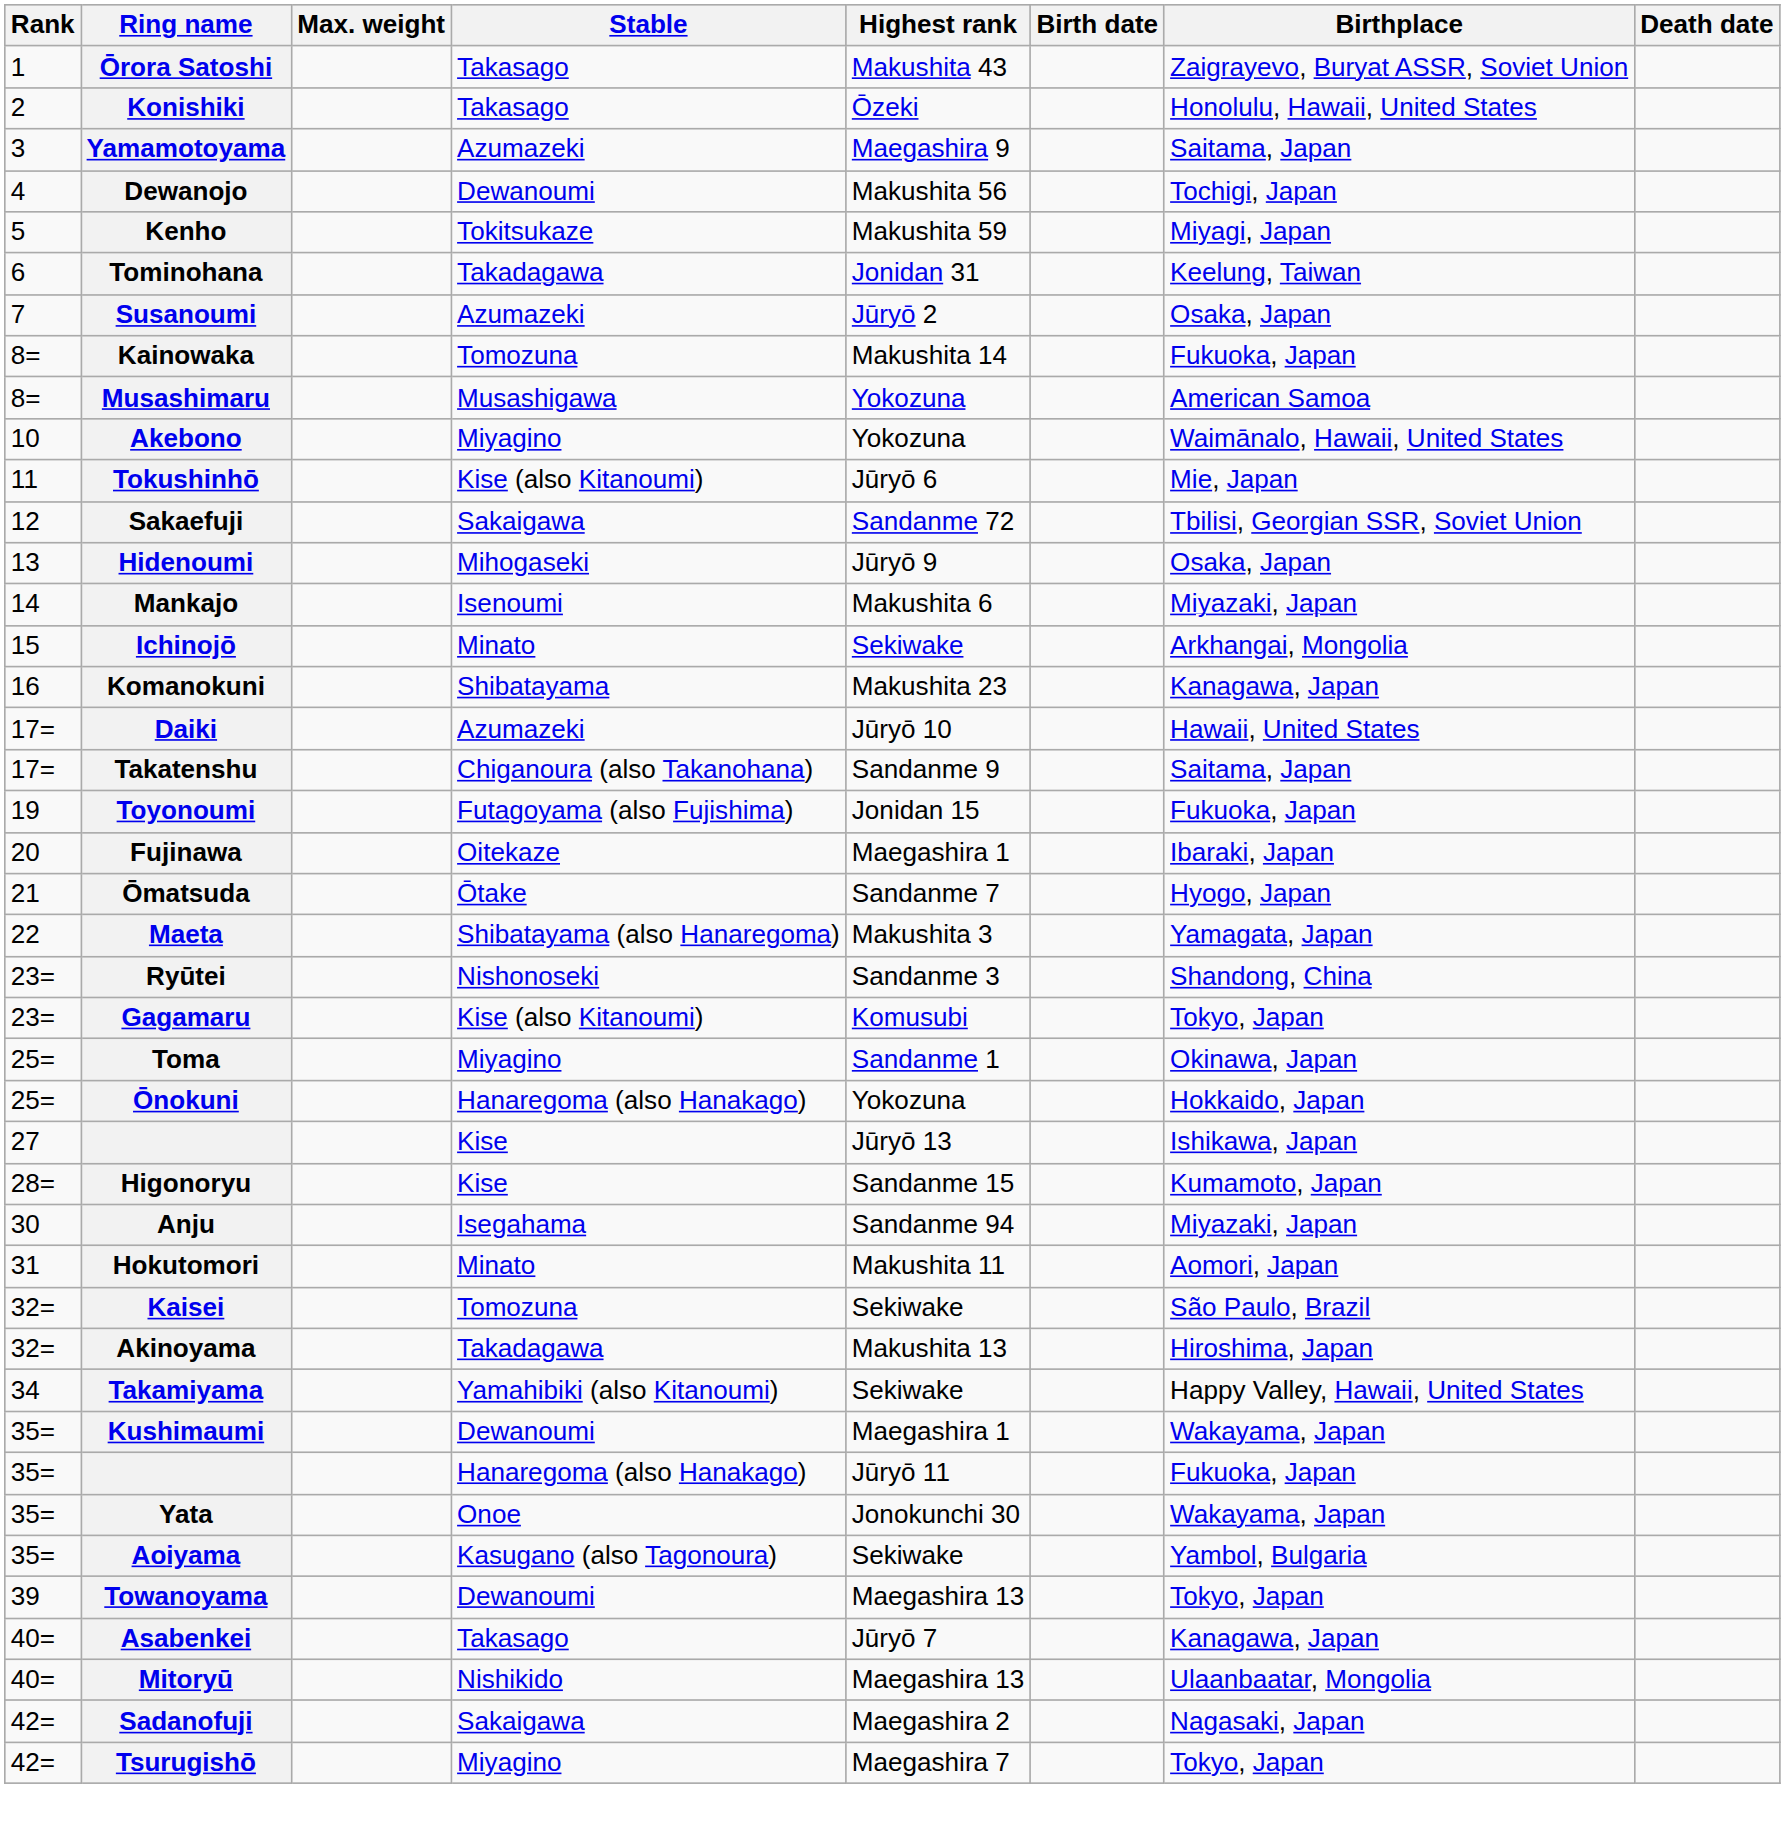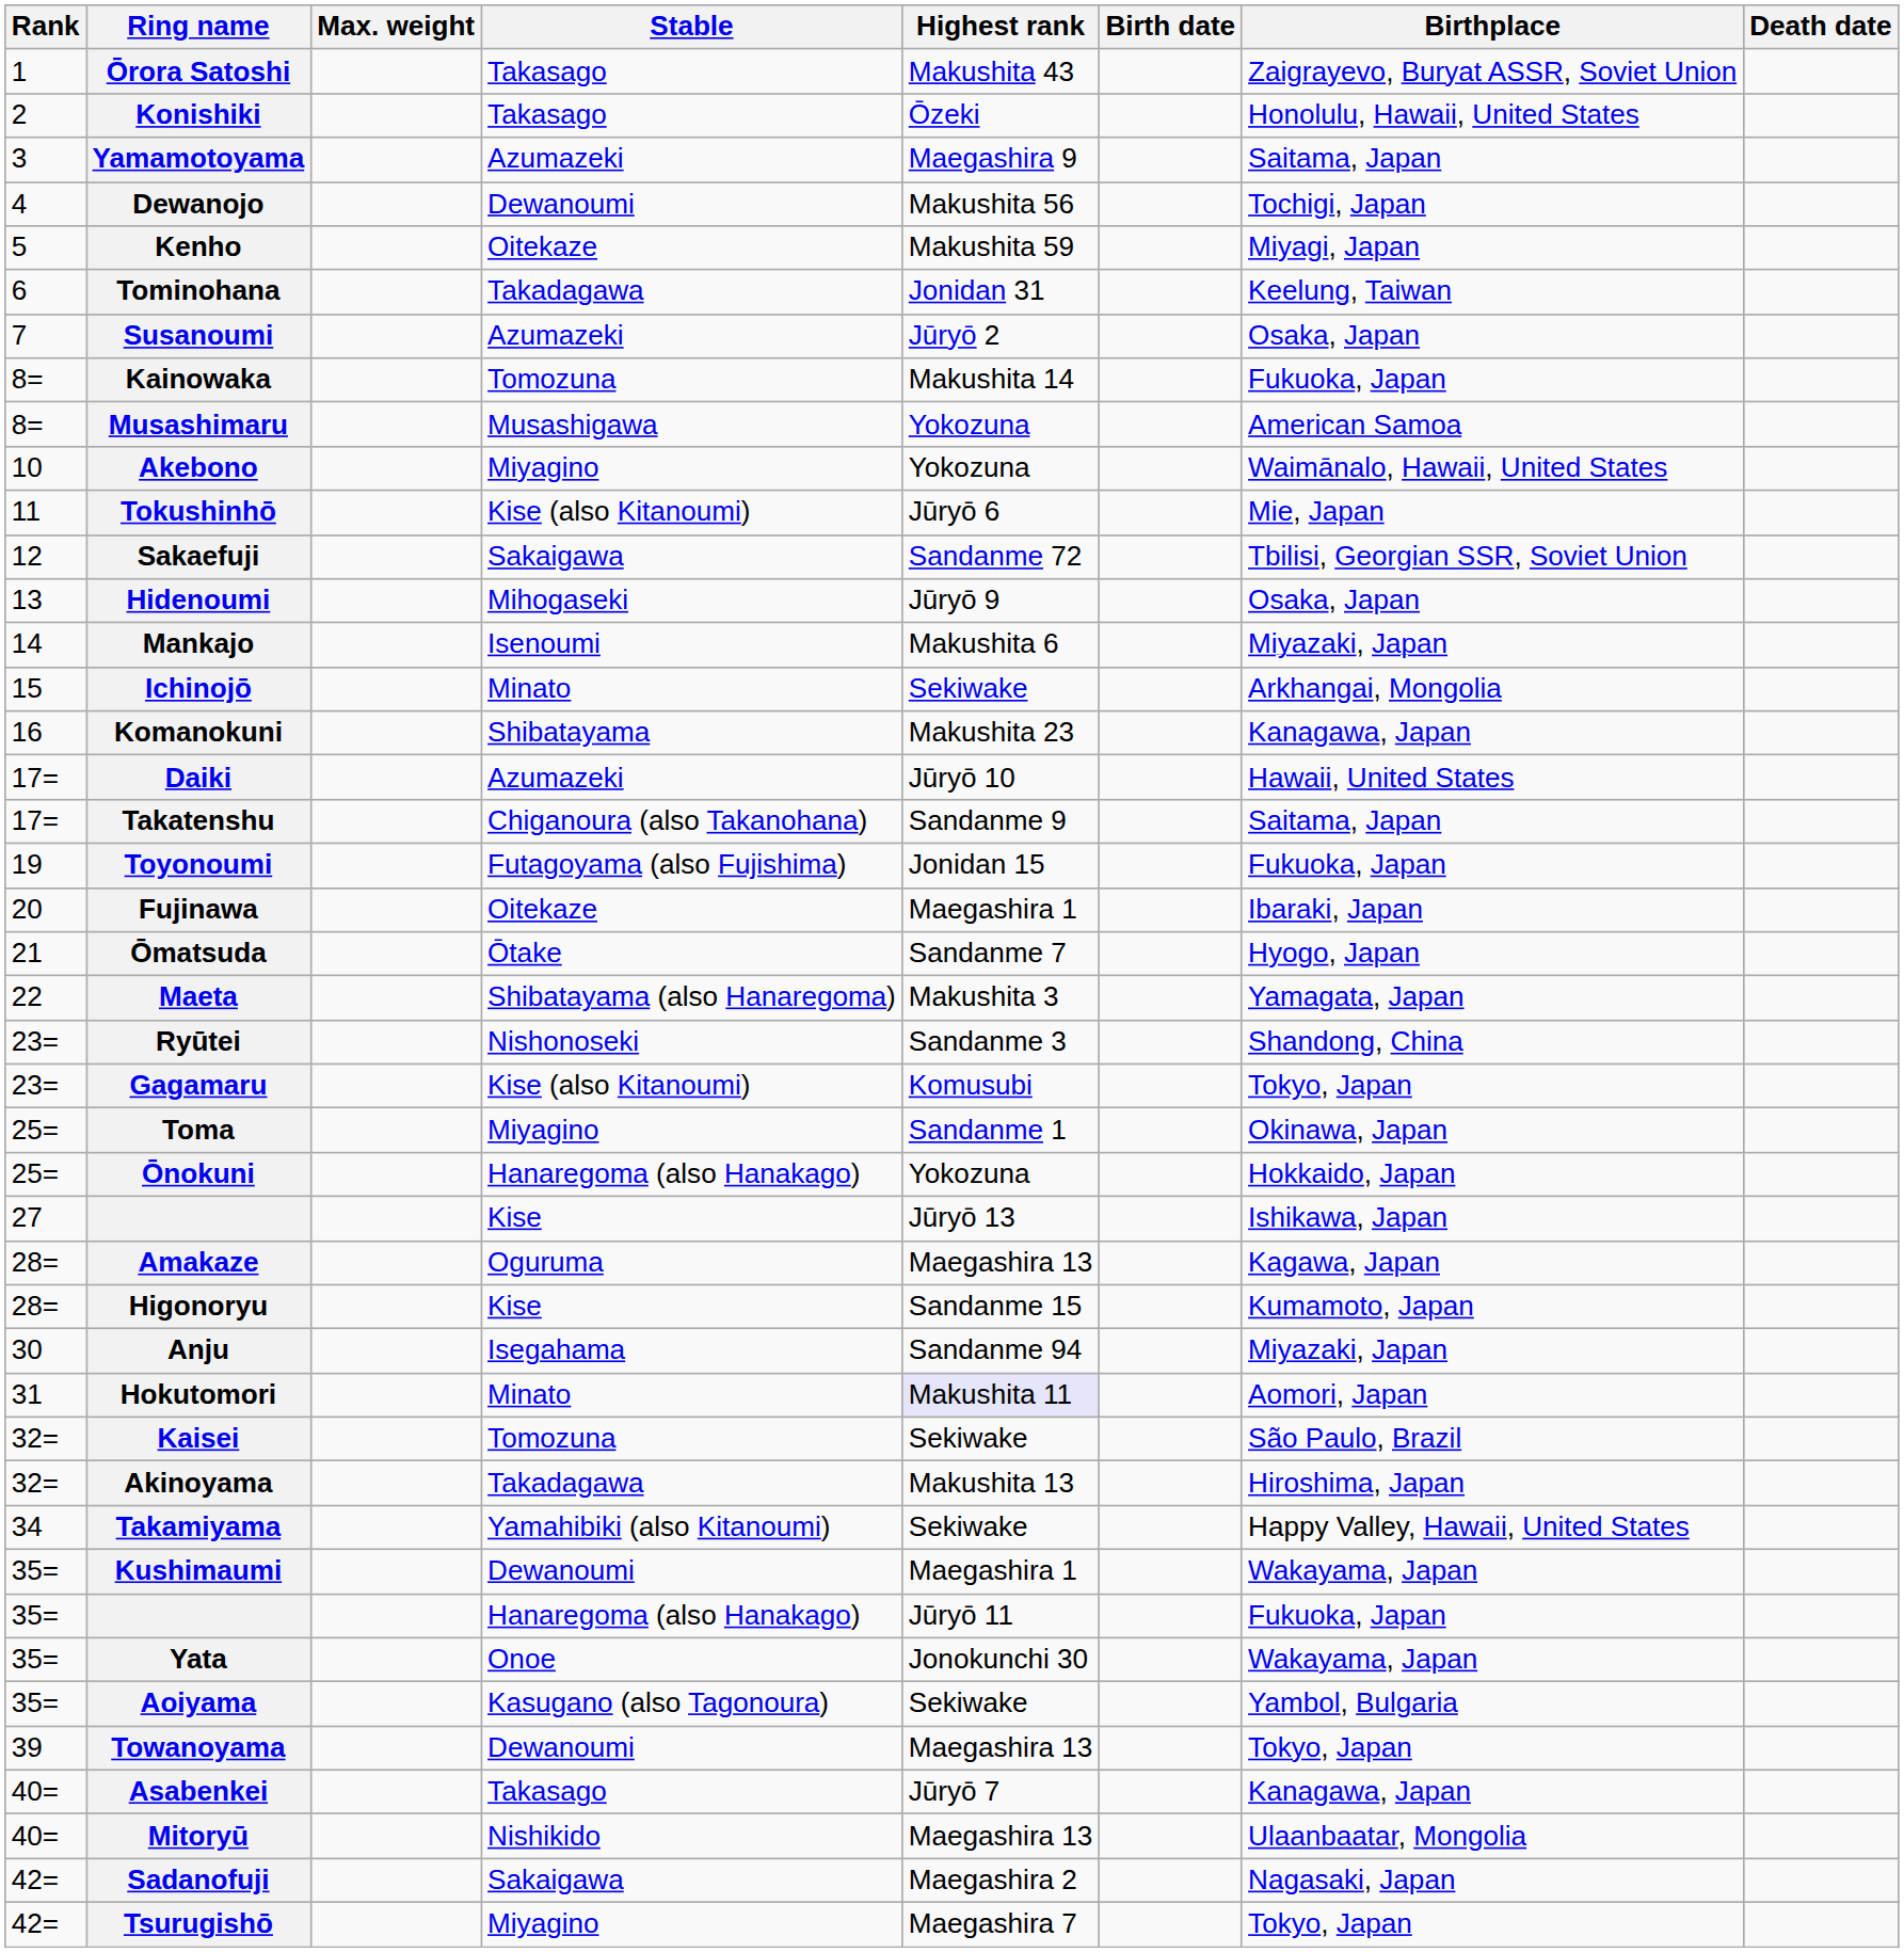Kenho | Stable: Tokitsukaze -> Oitekaze
+ row: 28= | Amakaze | Oguruma | Maegashira 13 | Kagawa, Japan
Hokutomori | Highest rank: no background -> lavender background
